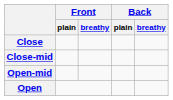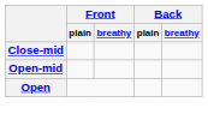- row: Close
